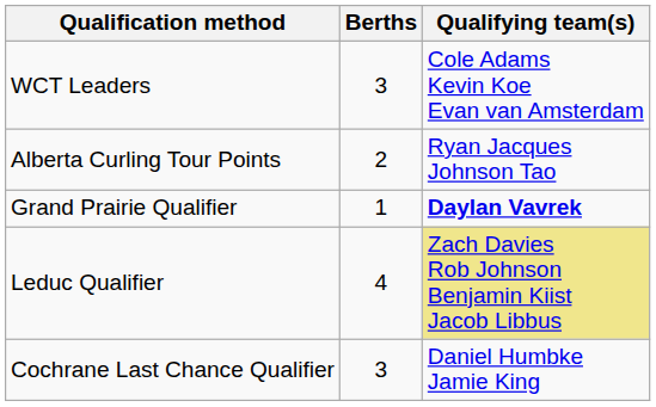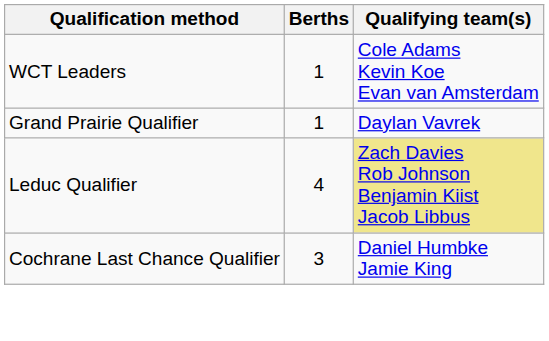WCT Leaders | Berths: 3 -> 1
- row: Alberta Curling Tour Points | 2 | Ryan Jacques Johnson Tao
Grand Prairie Qualifier | Qualifying team(s): bold -> normal
